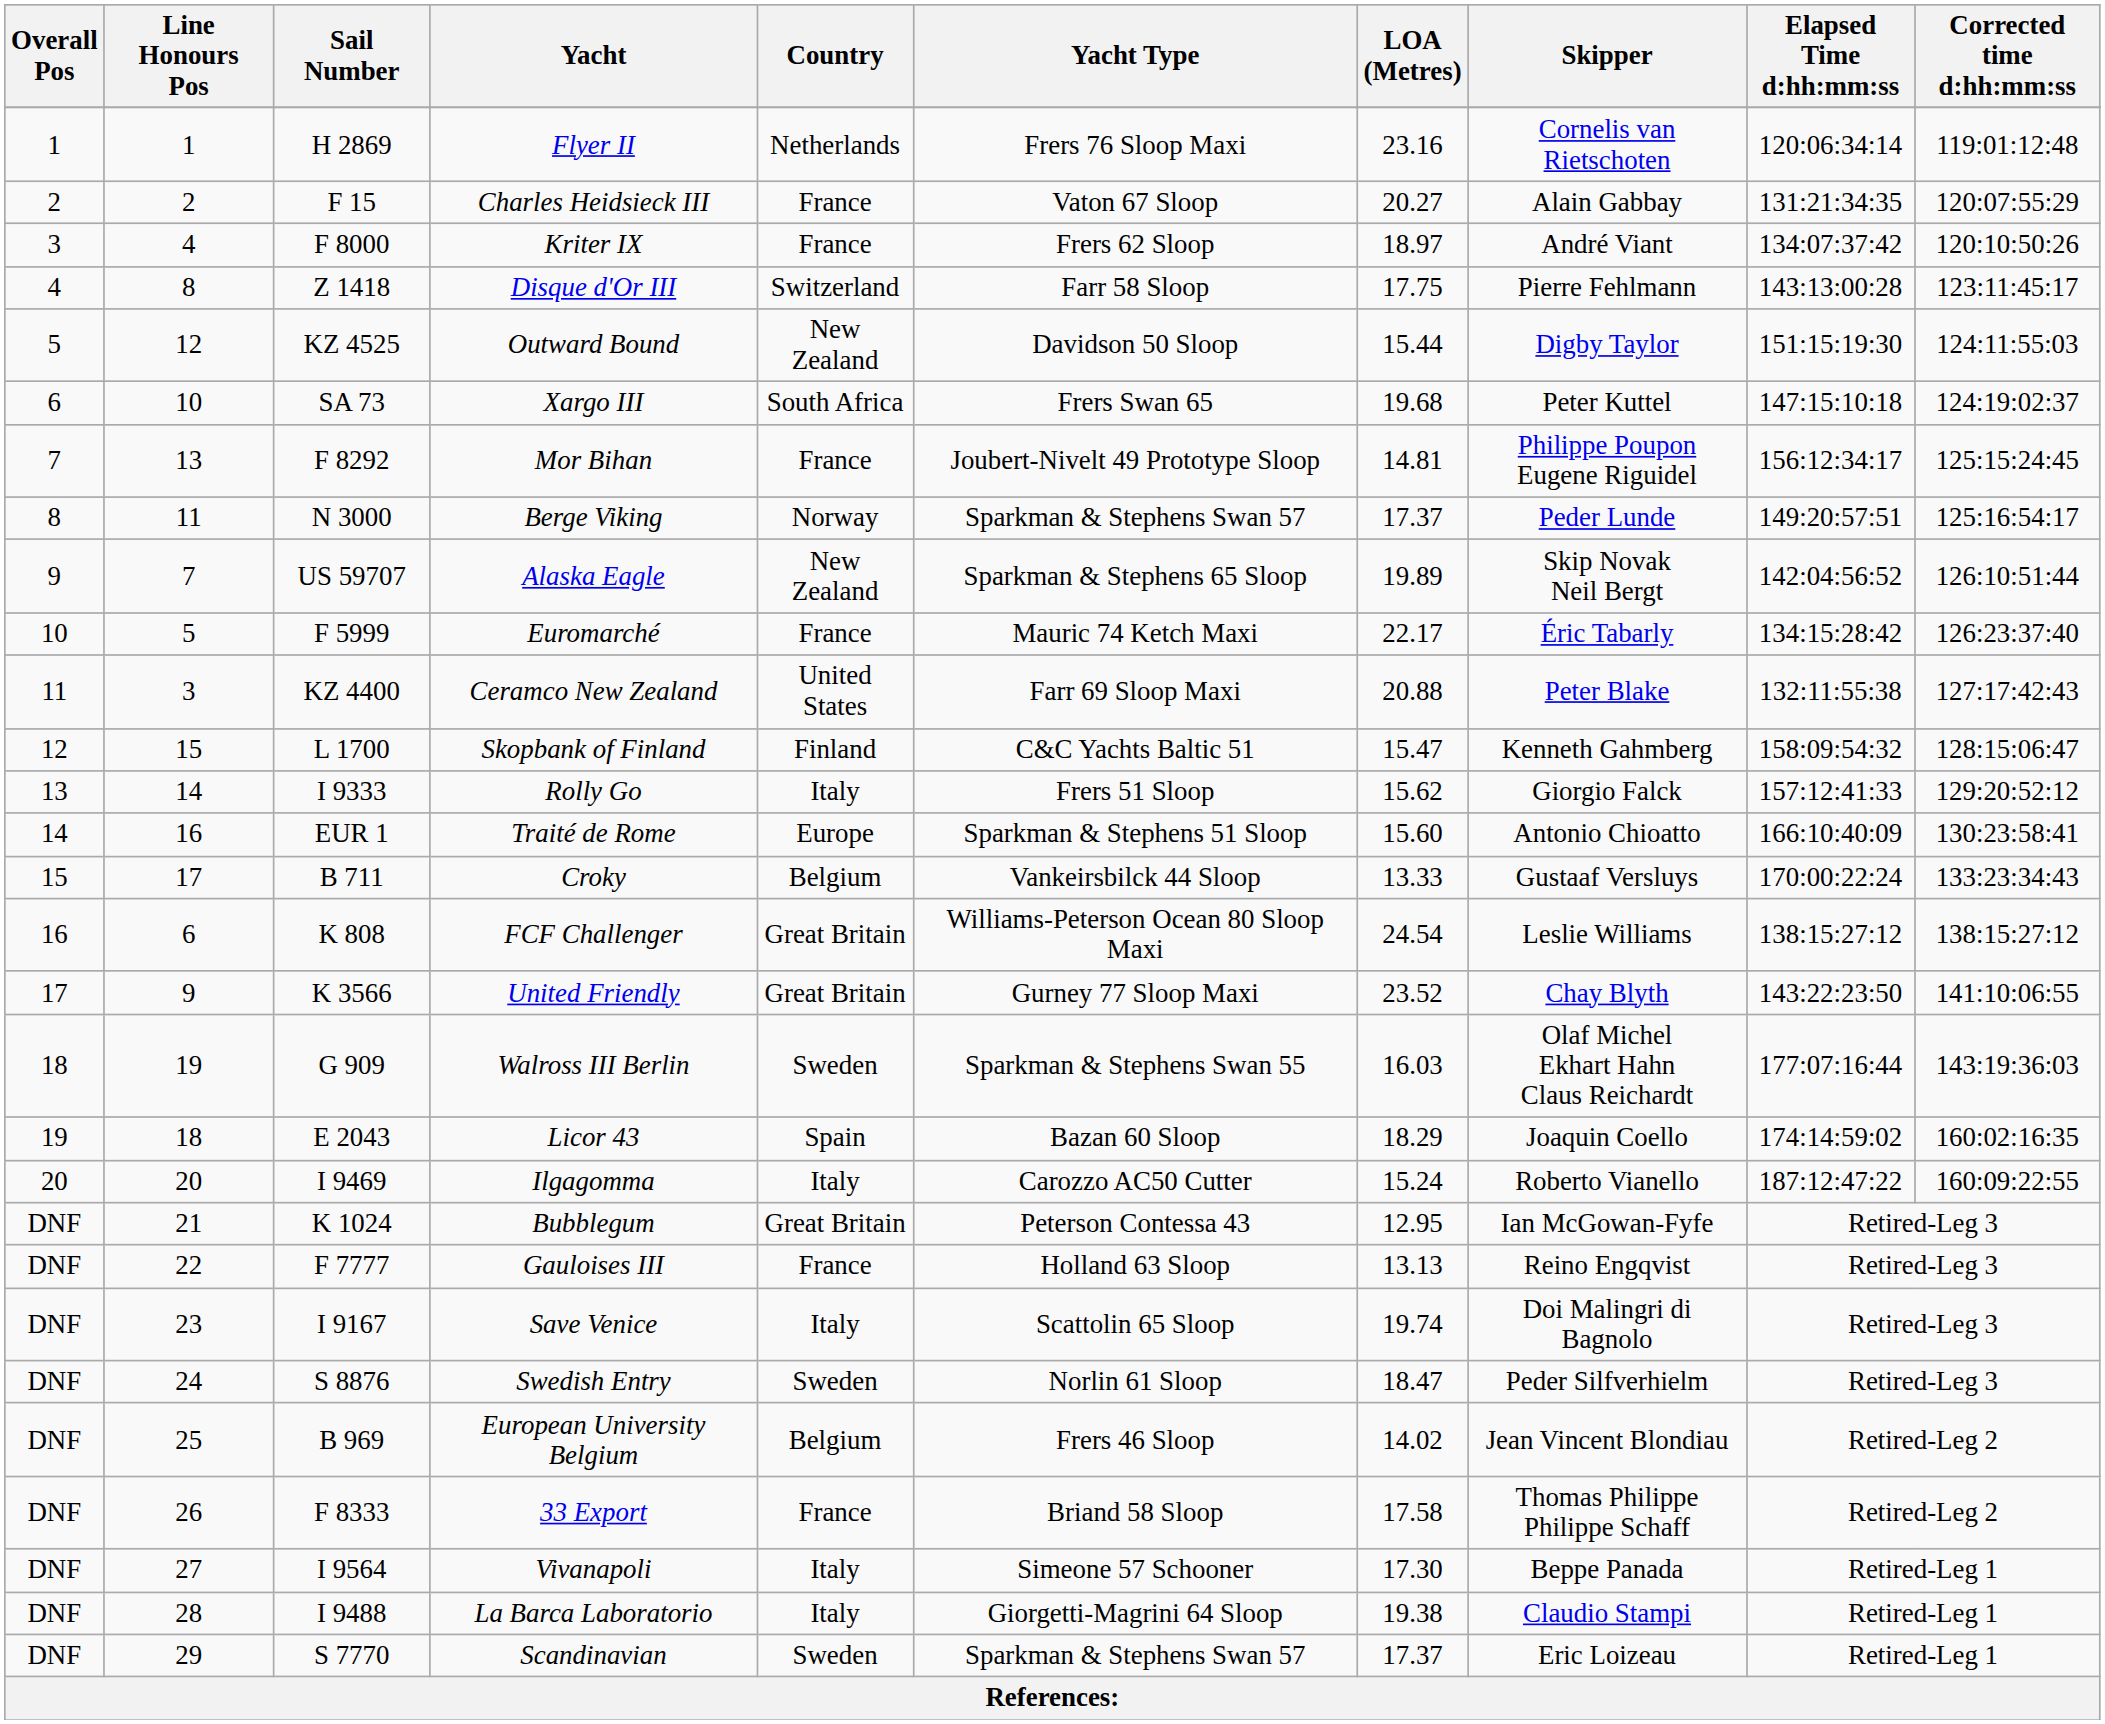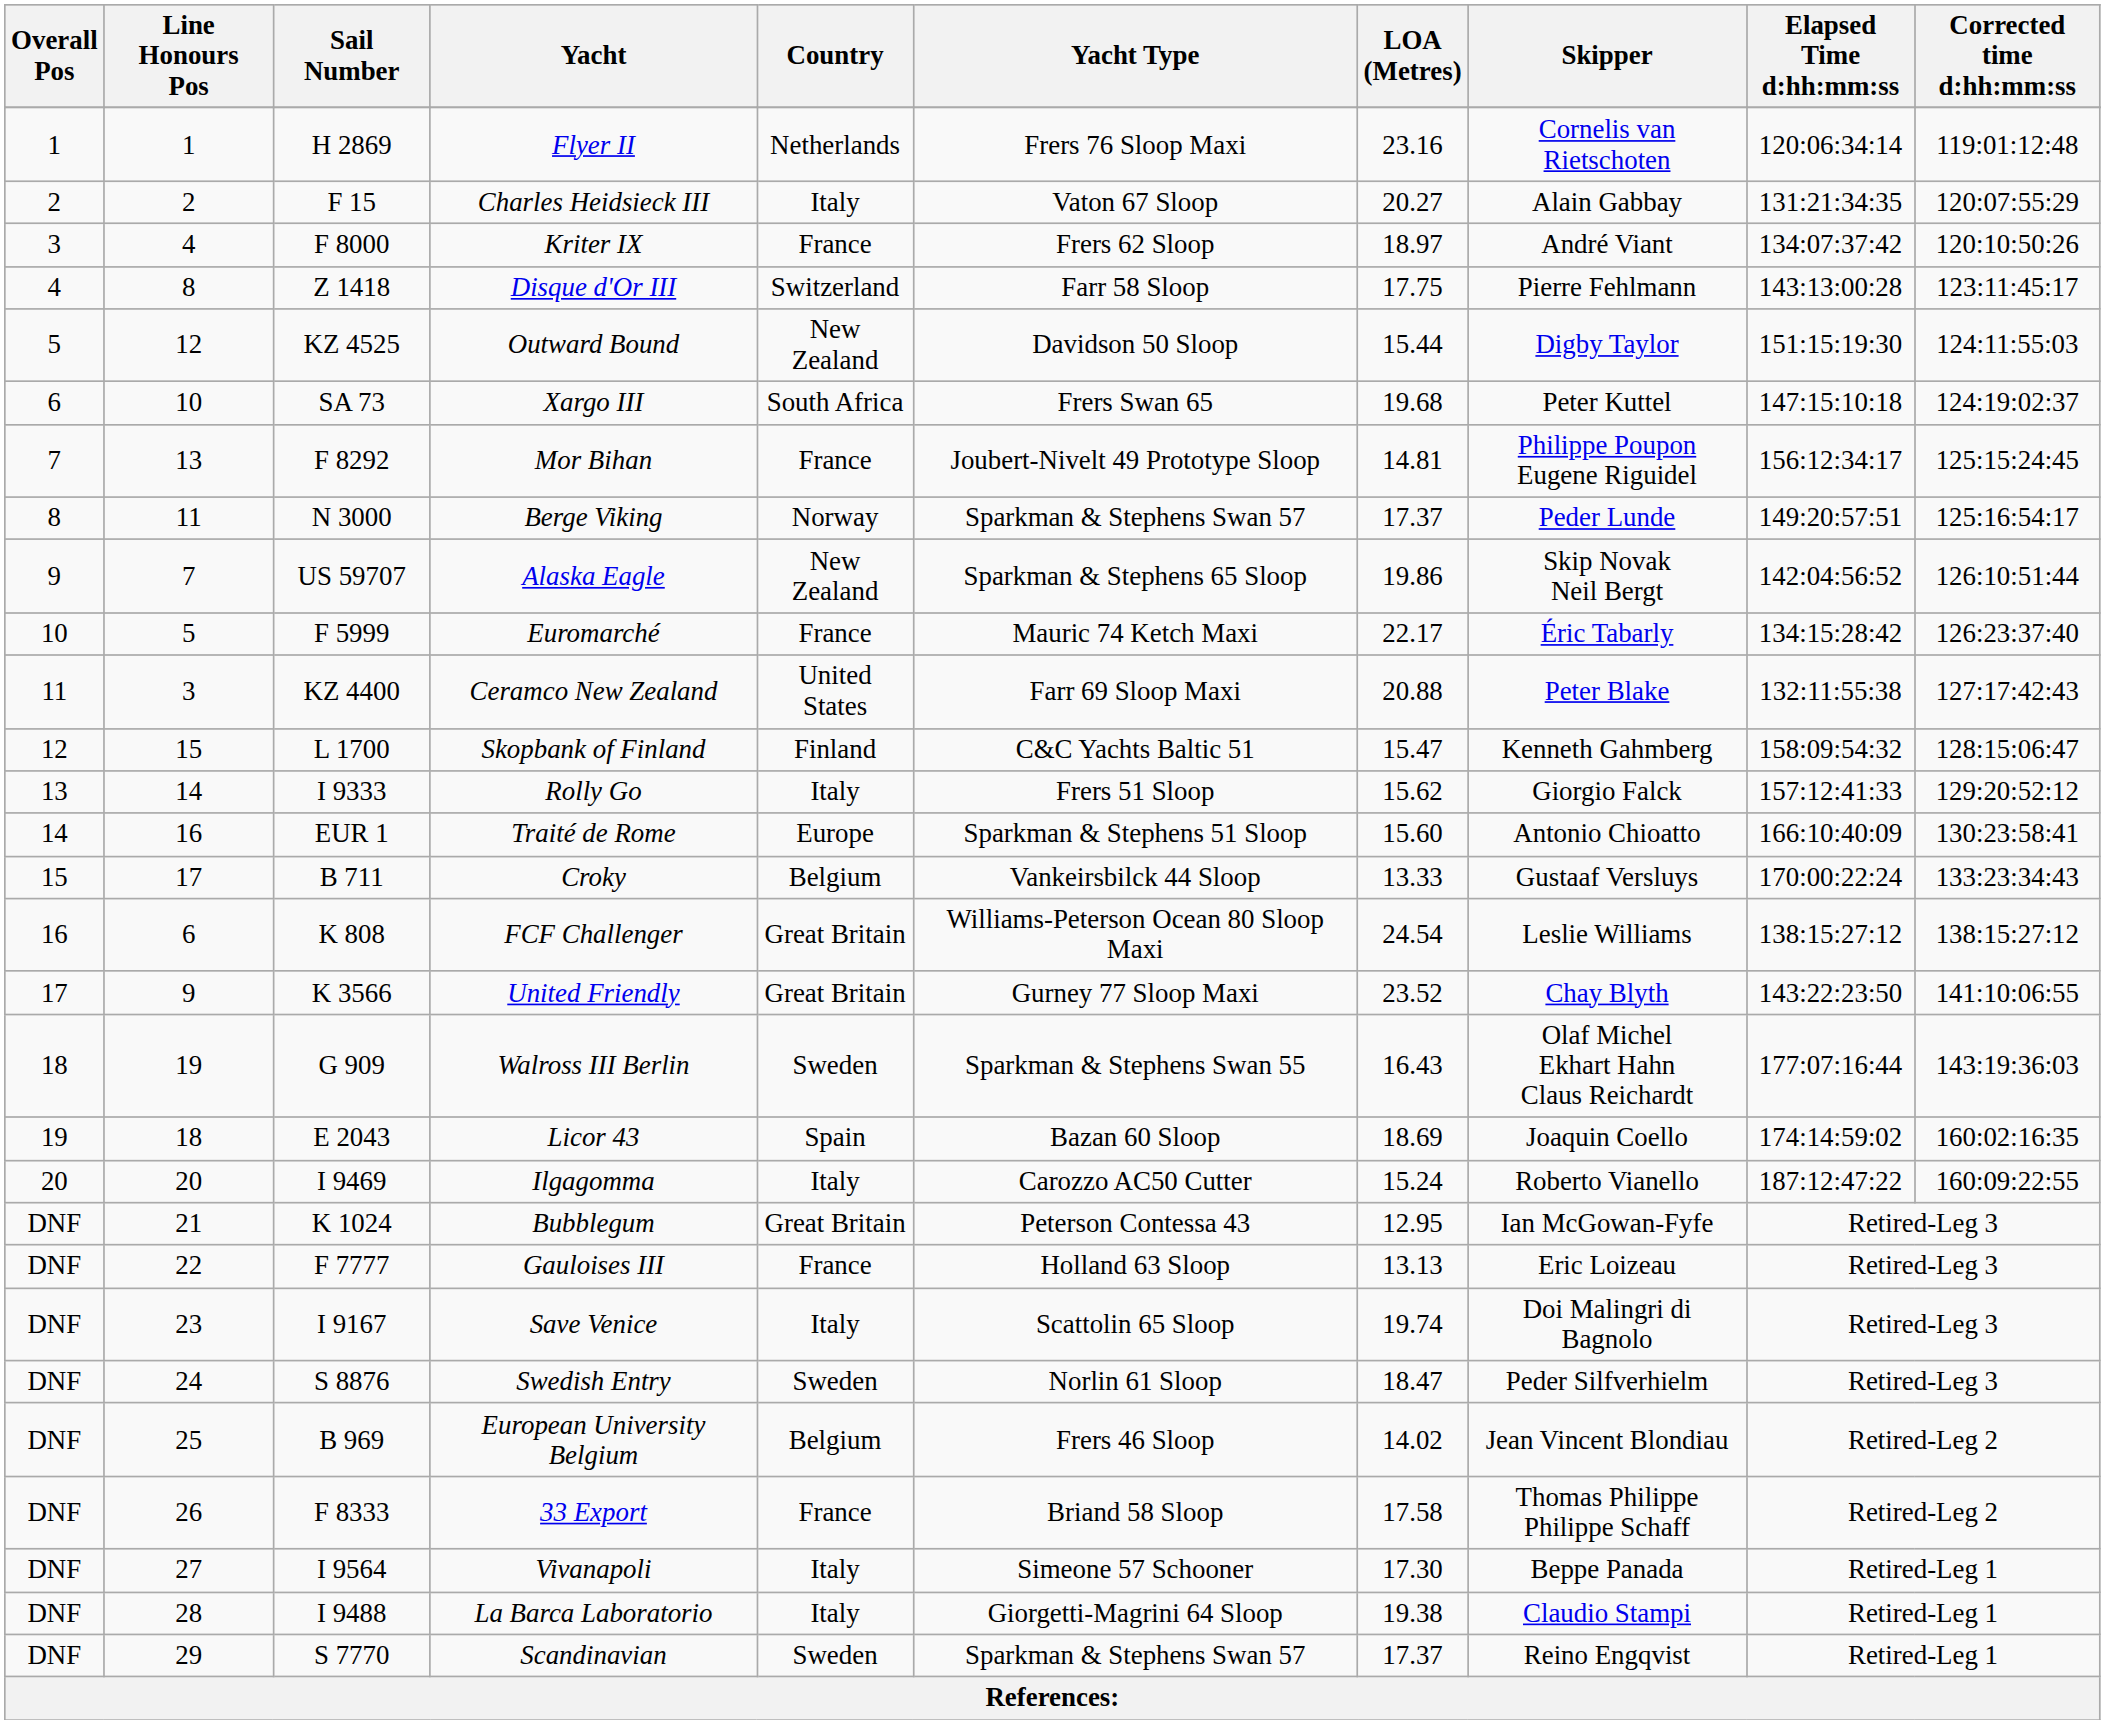Charles Heidsieck III | Country: France -> Italy
Alaska Eagle | LOA (Metres): 19.89 -> 19.86
Walross III Berlin | LOA (Metres): 16.03 -> 16.43
Licor 43 | LOA (Metres): 18.29 -> 18.69
Gauloises III | Skipper: Reino Engqvist -> Eric Loizeau
Scandinavian | Skipper: Eric Loizeau -> Reino Engqvist
